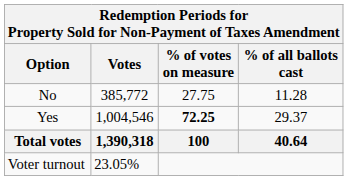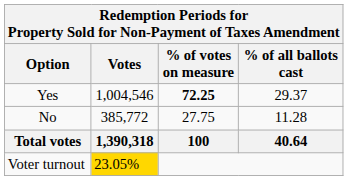rows swapped: Yes <-> No
Voter turnout | Votes: no background -> gold background
